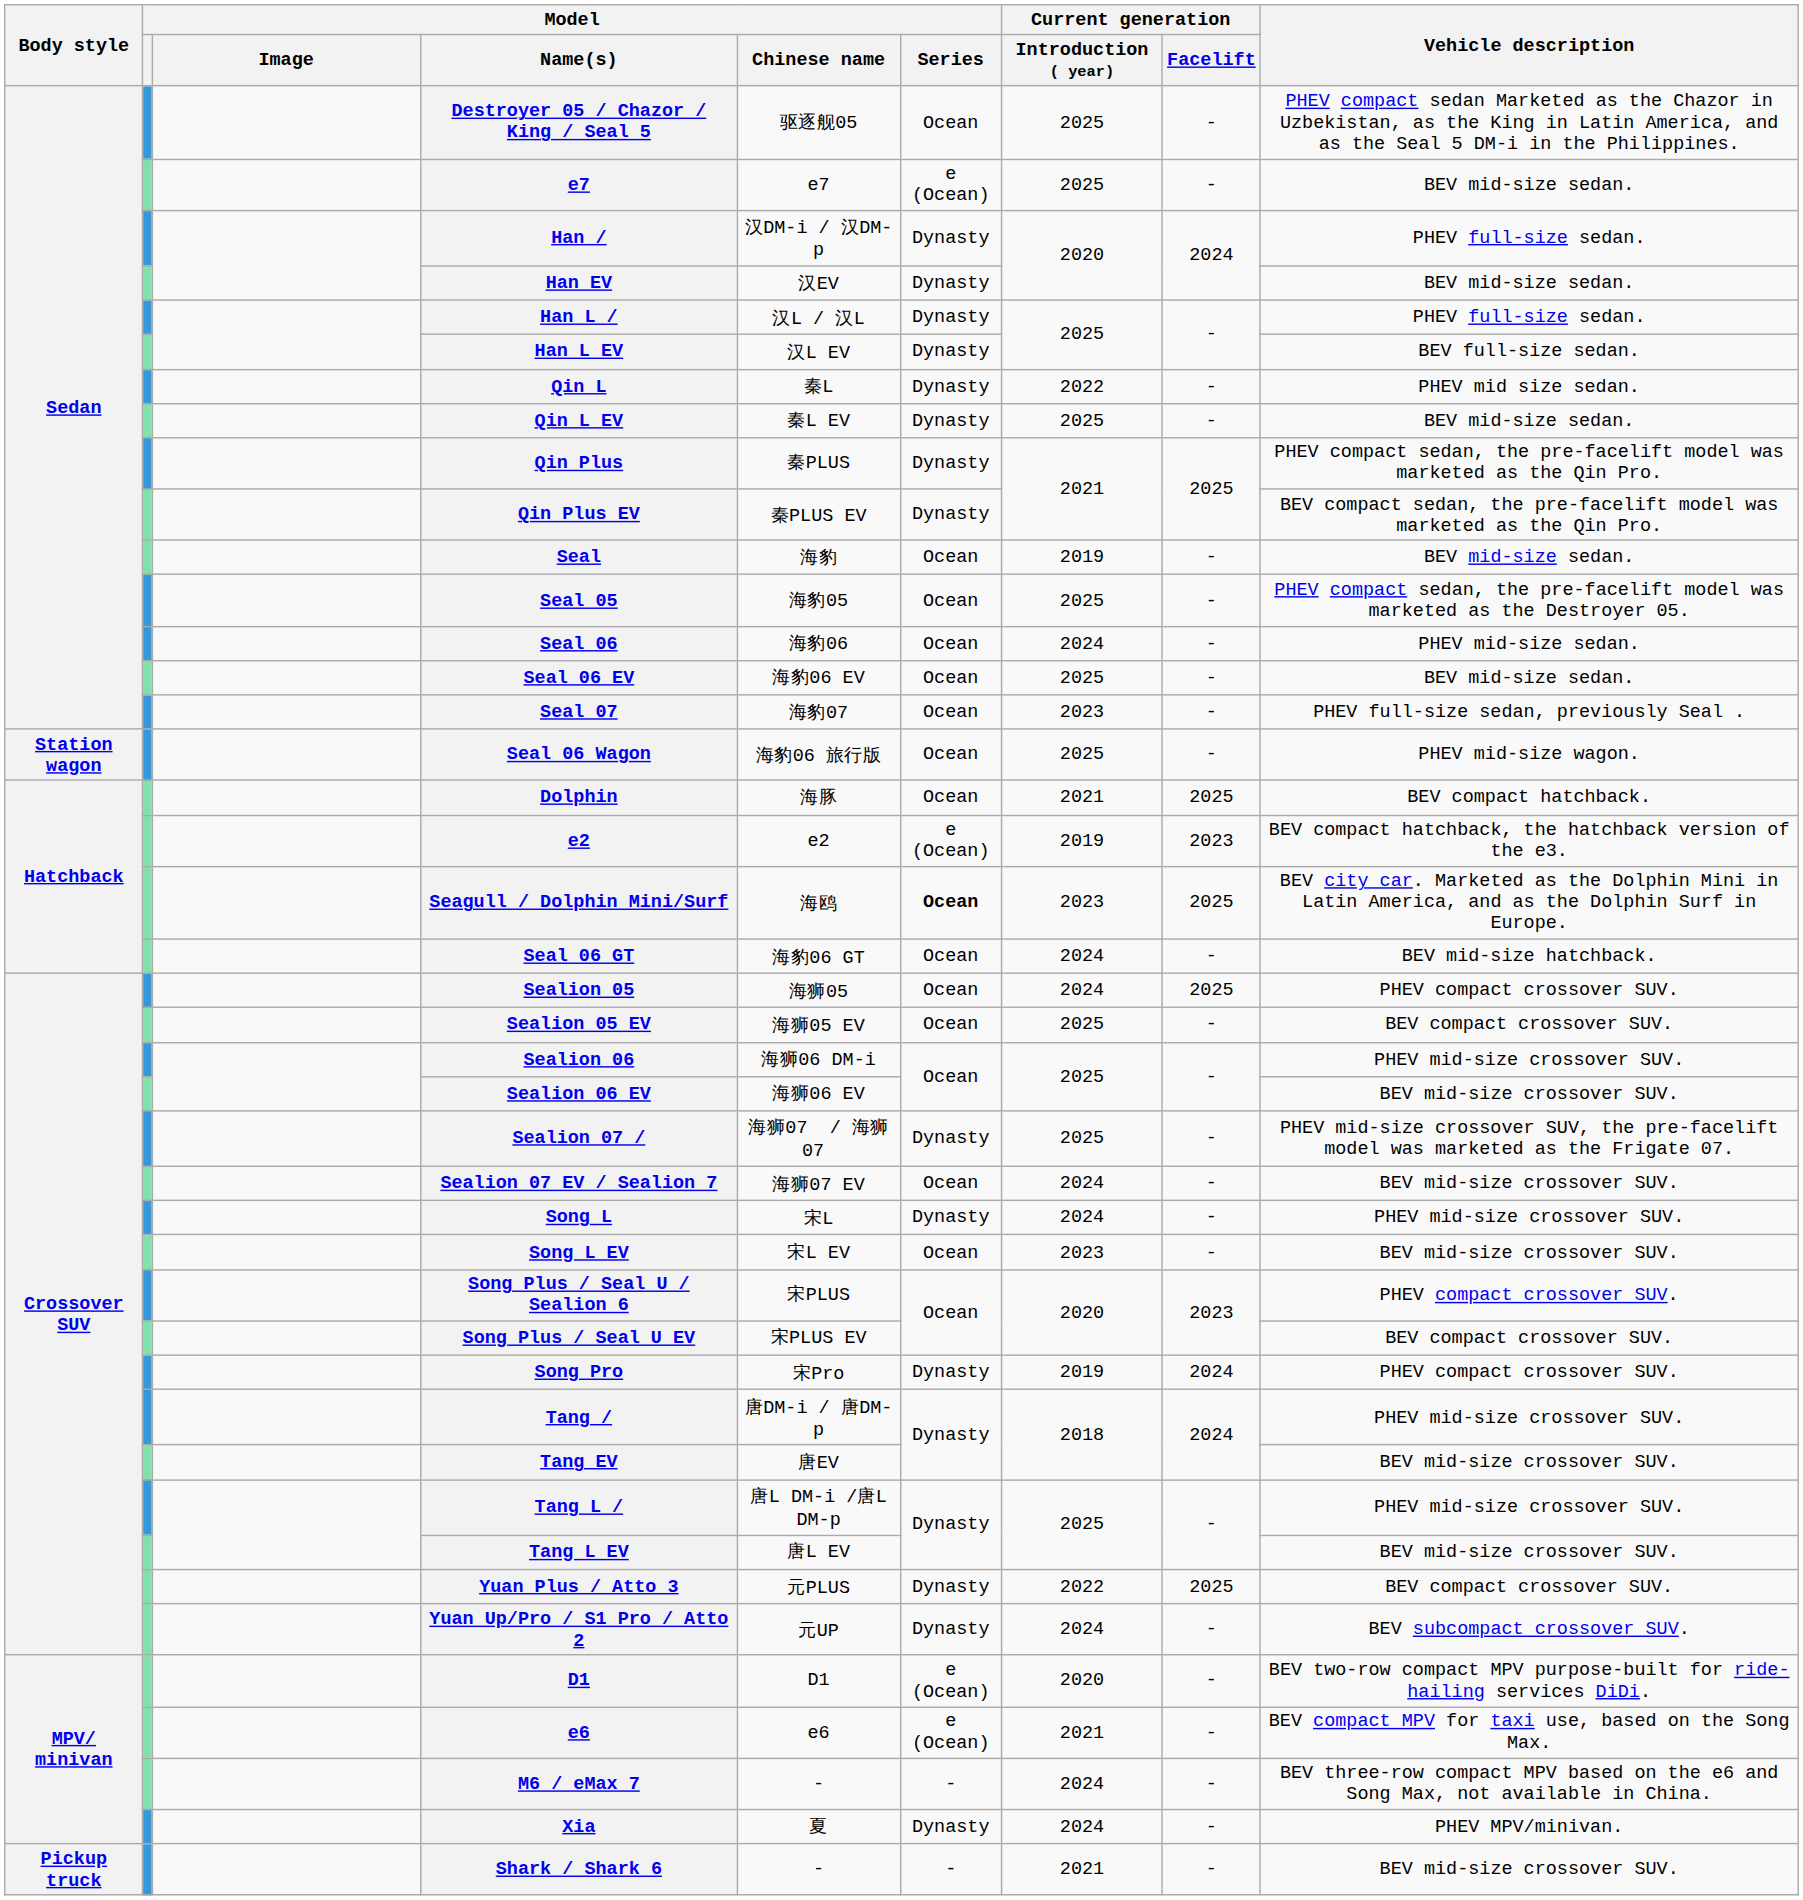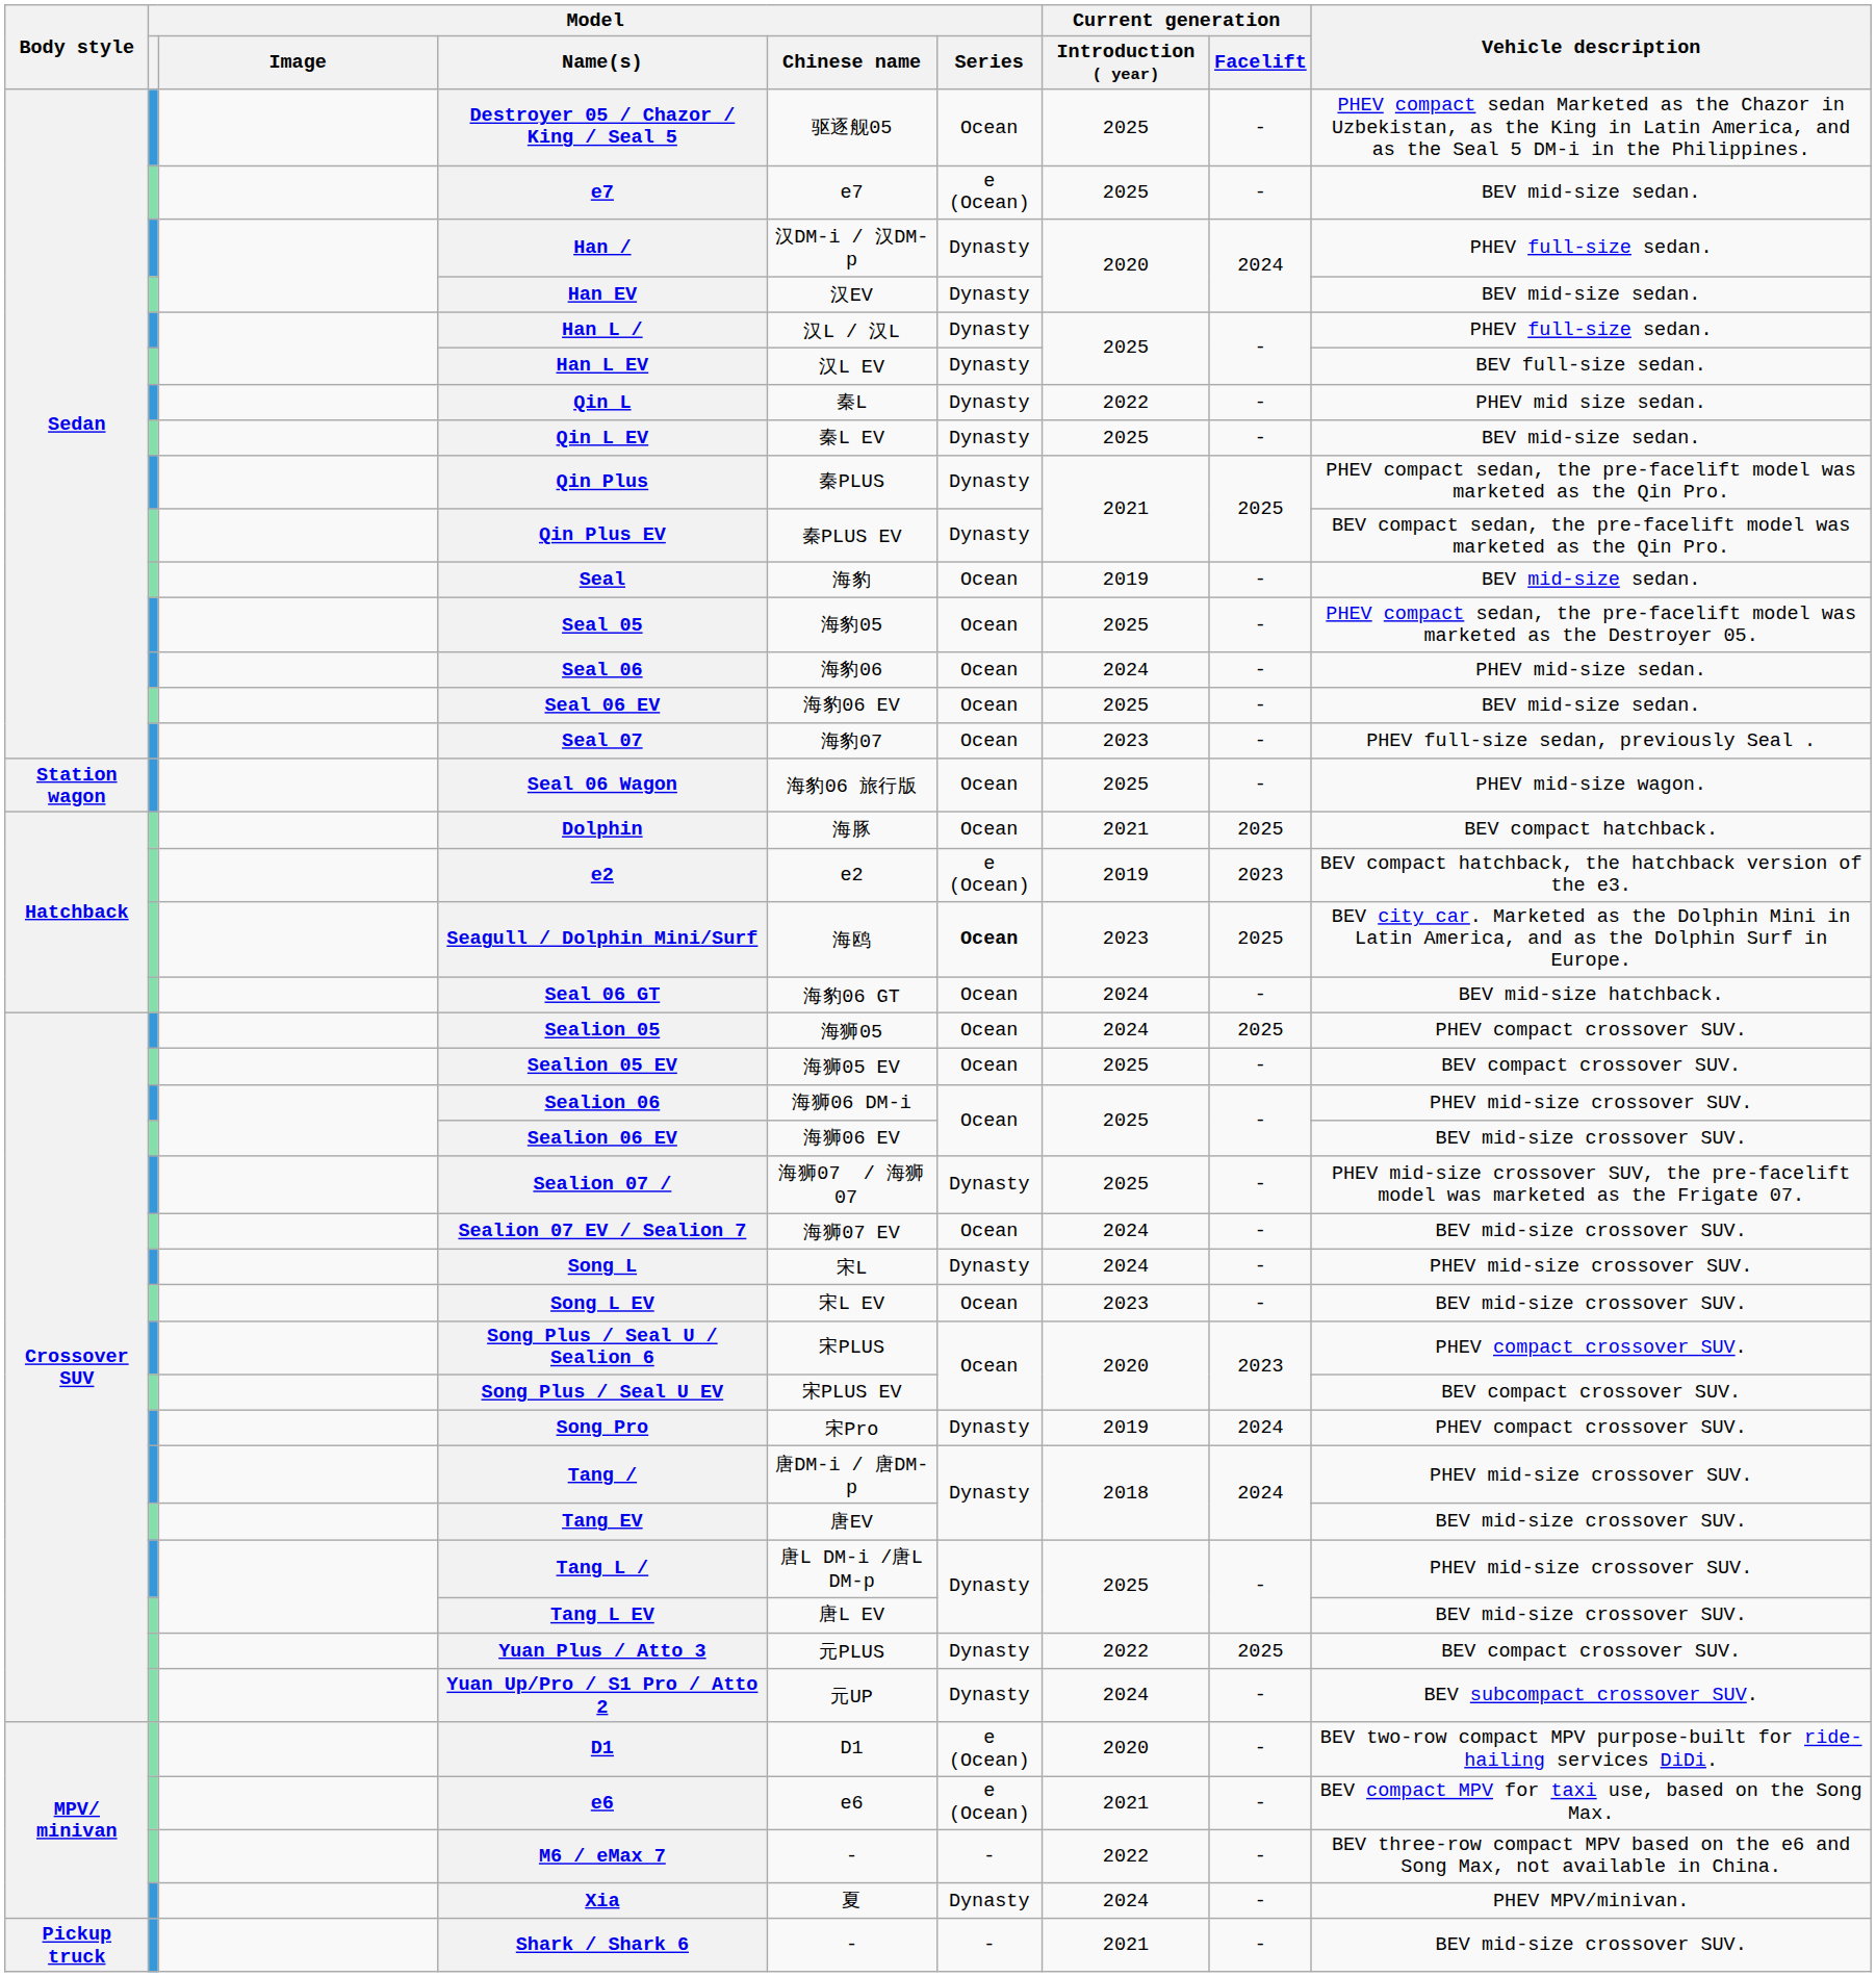M6 / eMax 7 | Current generation / Introduction ( year): 2024 -> 2022
